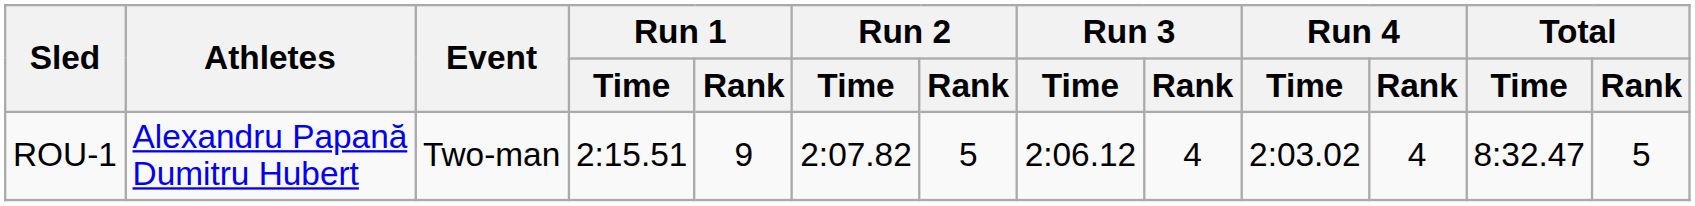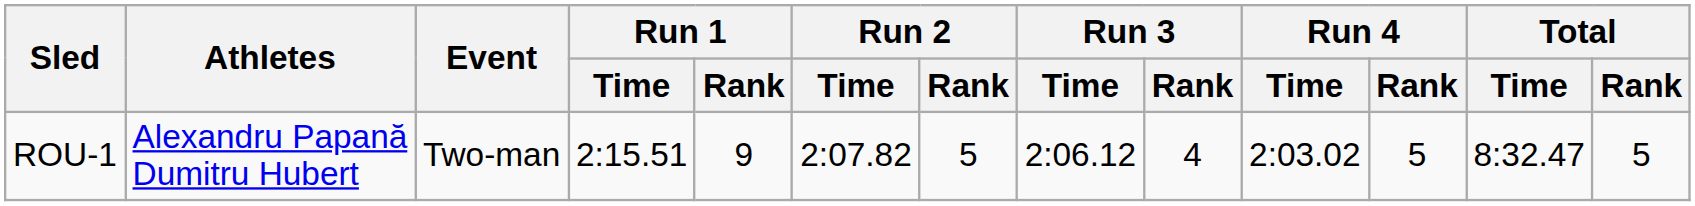ROU-1 | Run 4 / Rank: 4 -> 5
